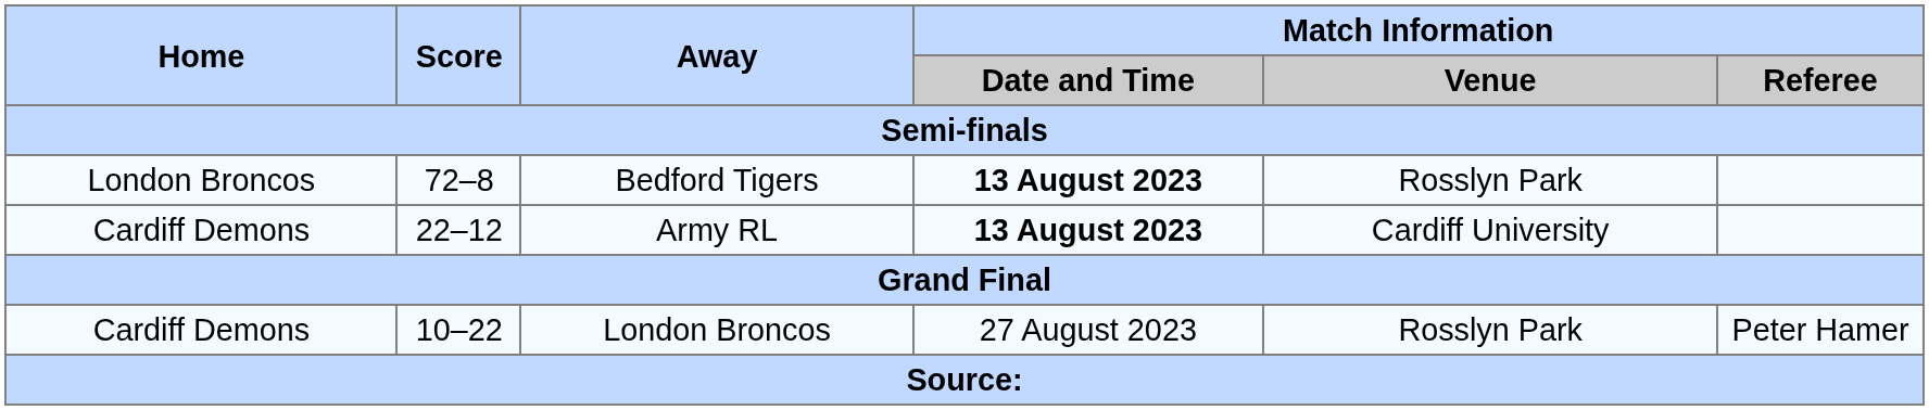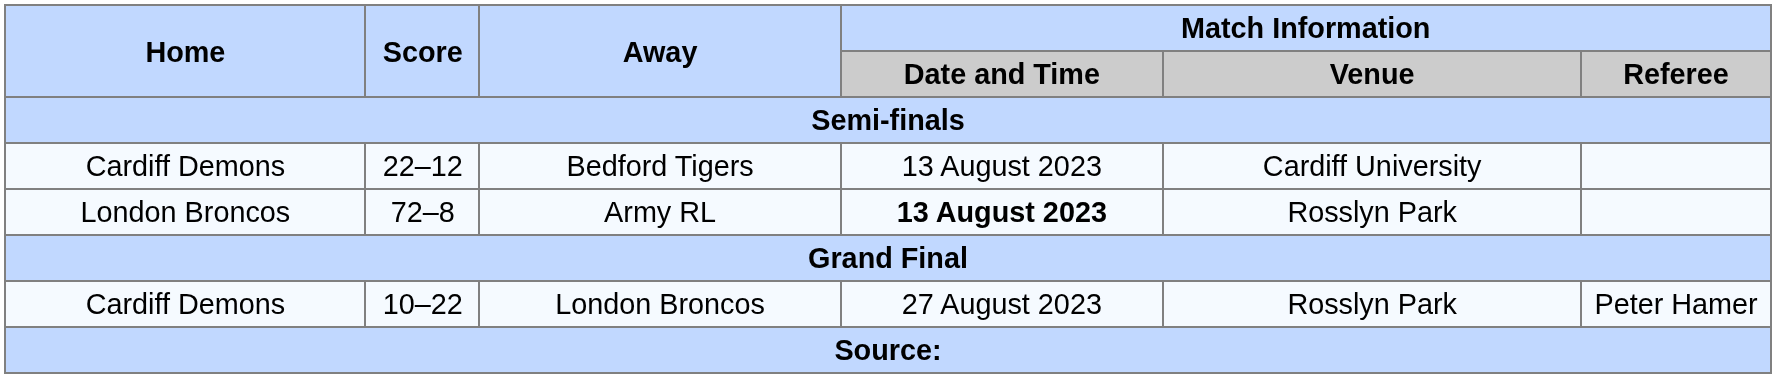Bedford Tigers | Home: London Broncos -> Cardiff Demons
Bedford Tigers | Score: 72–8 -> 22–12
Bedford Tigers | Match Information / Date and Time: bold -> normal
Bedford Tigers | Match Information / Venue: Rosslyn Park -> Cardiff University
Army RL | Home: Cardiff Demons -> London Broncos
Army RL | Score: 22–12 -> 72–8
Army RL | Match Information / Venue: Cardiff University -> Rosslyn Park
